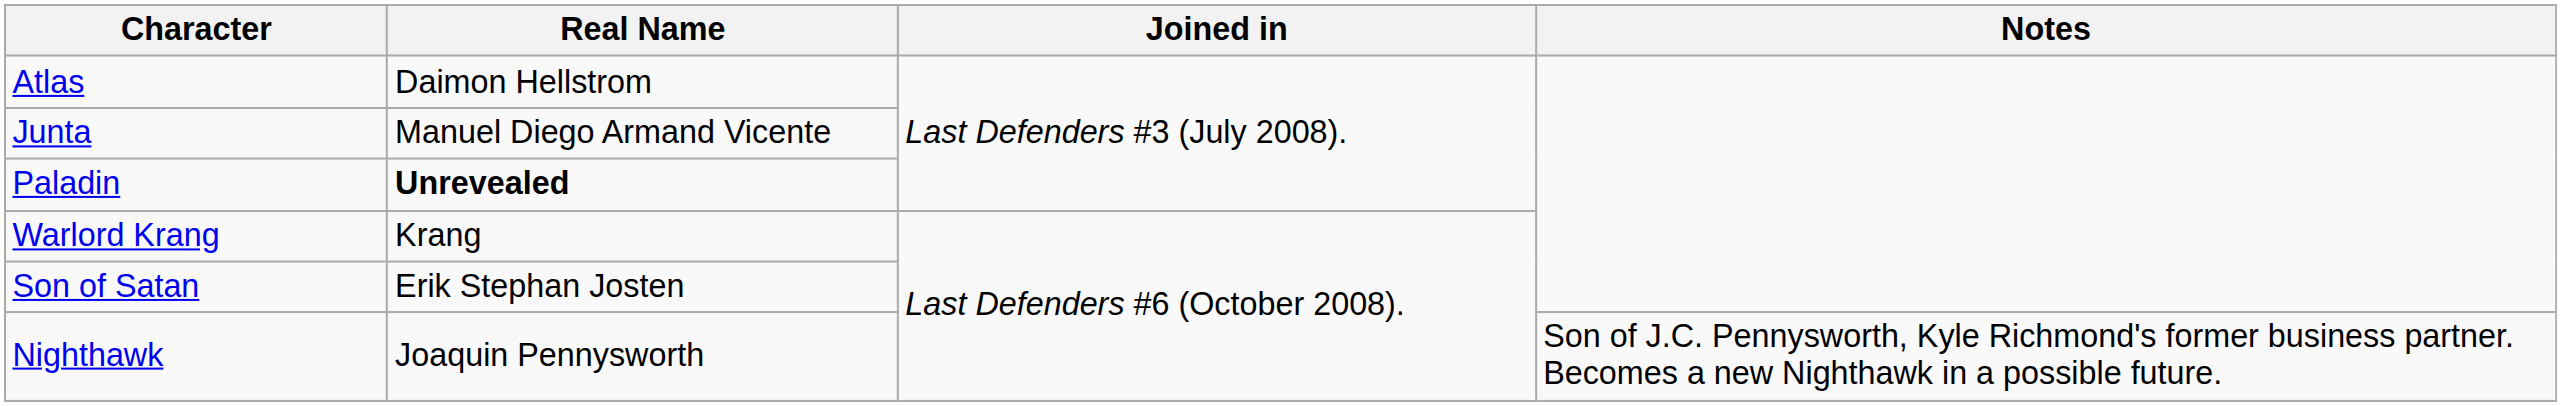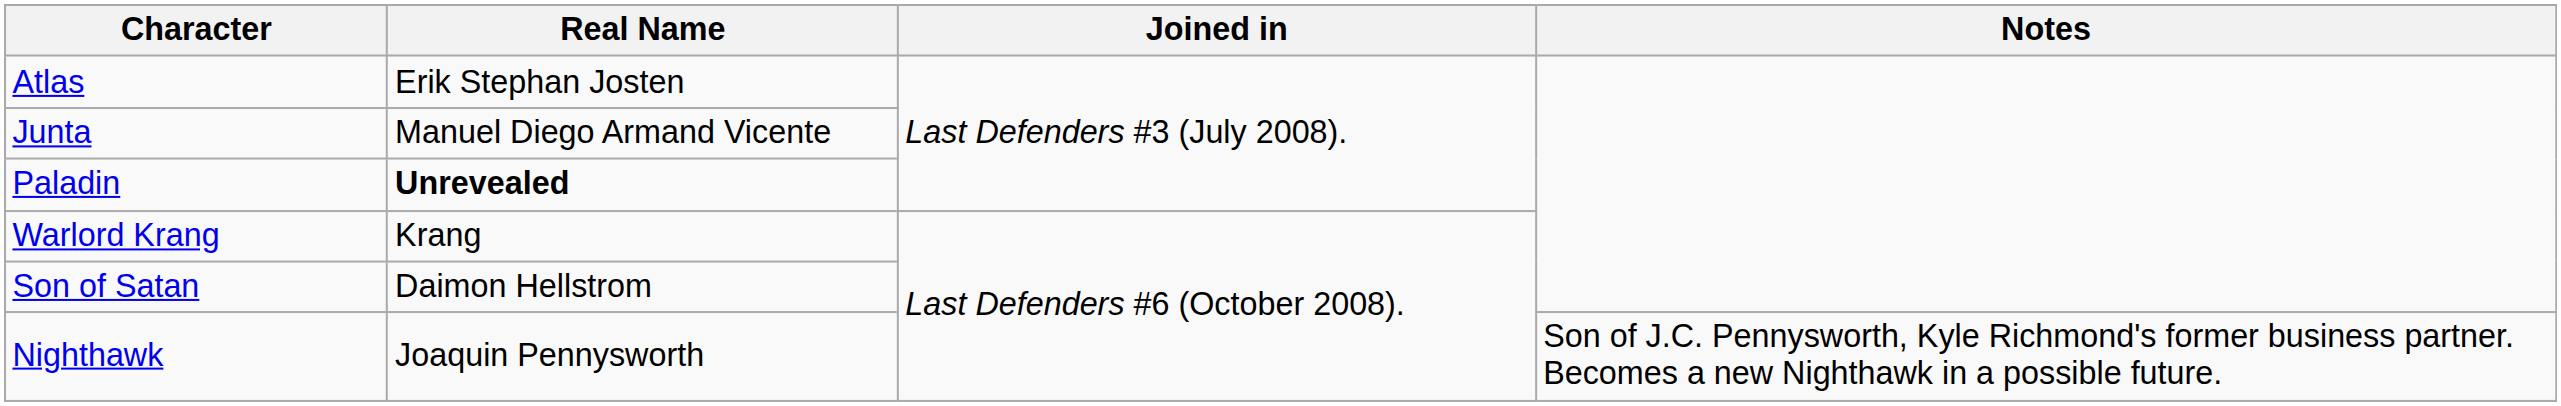Atlas | Real Name: Daimon Hellstrom -> Erik Stephan Josten
Son of Satan | Real Name: Erik Stephan Josten -> Daimon Hellstrom
